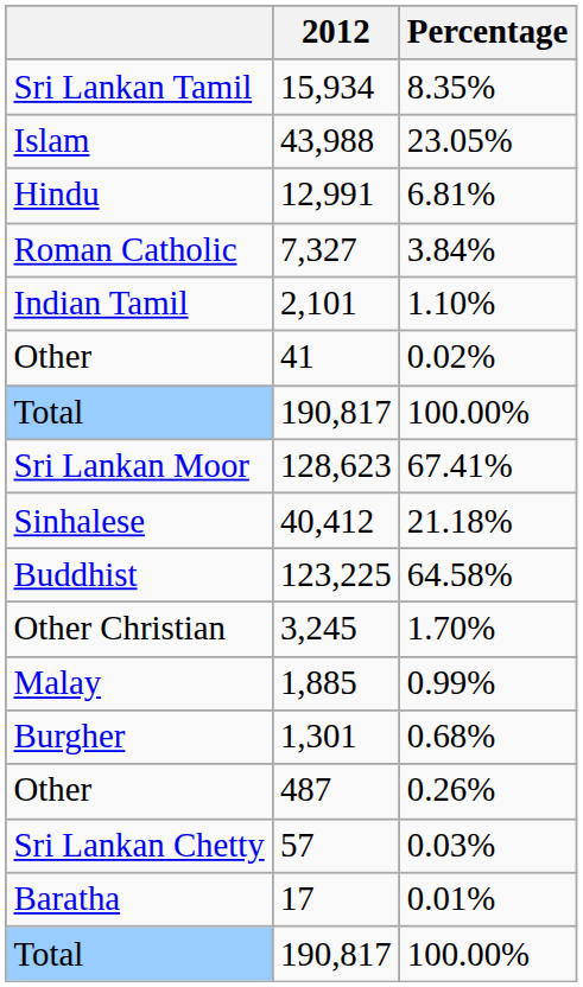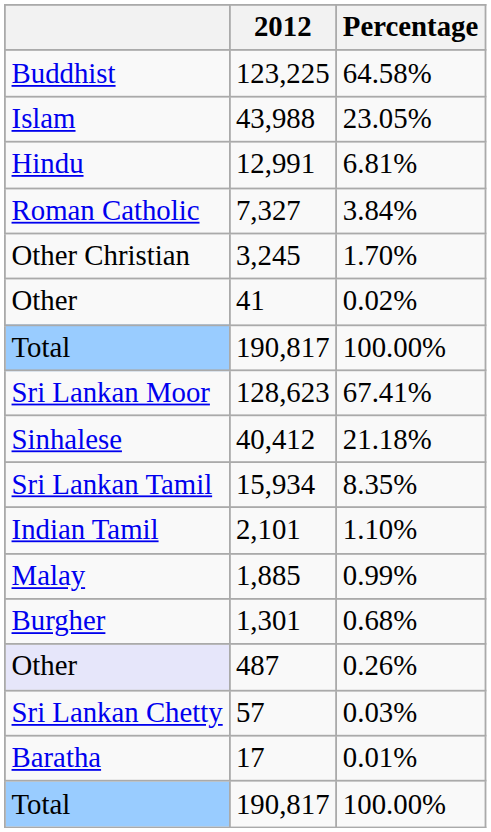rows swapped: 123,225 <-> 15,934
rows swapped: 3,245 <-> 2,101
487 | column 1: no background -> lavender background
